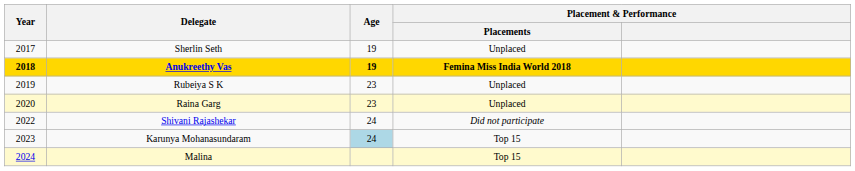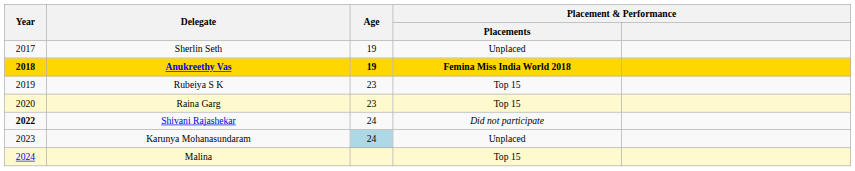Rubeiya S K | Placement & Performance / Placements: Unplaced -> Top 15
Raina Garg | Placement & Performance / Placements: Unplaced -> Top 15
Shivani Rajashekar | Year: normal -> bold
Karunya Mohanasundaram | Placement & Performance / Placements: Top 15 -> Unplaced
